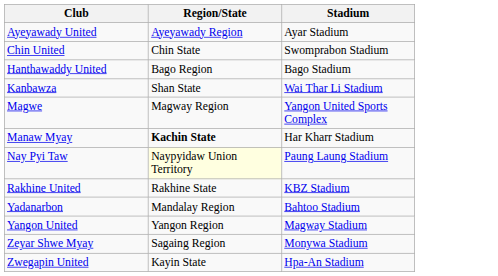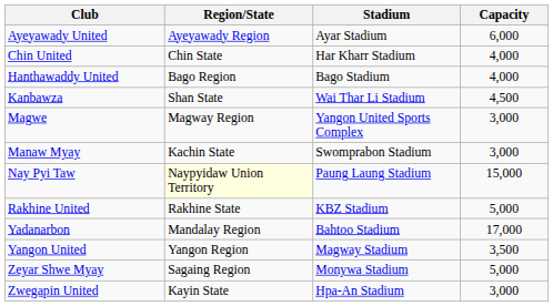+ column: Capacity | 6,000 | 4,000 | 4,000 | 4,500 | 3,000 | 3,000 | 15,000 | 5,000 | 17,000 | 3,500 | 5,000 | 3,000
Chin United | Stadium: Swomprabon Stadium -> Har Kharr Stadium
Manaw Myay | Region/State: bold -> normal
Manaw Myay | Stadium: Har Kharr Stadium -> Swomprabon Stadium
